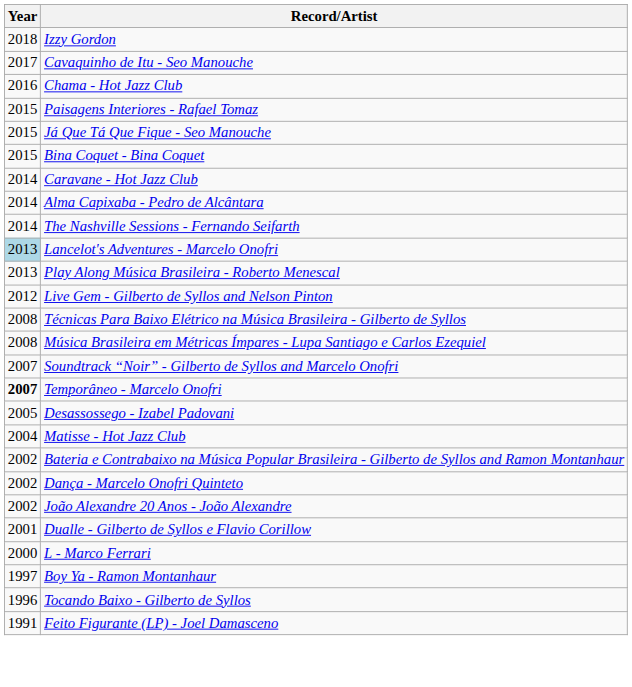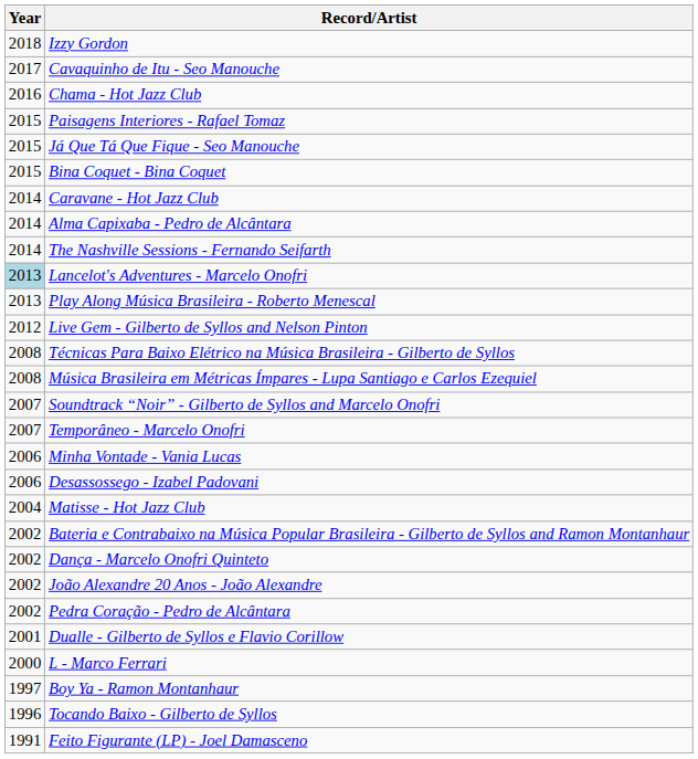Temporâneo - Marcelo Onofri | Year: bold -> normal
+ row: 2006 | Minha Vontade - Vania Lucas
Desassossego - Izabel Padovani | Year: 2005 -> 2006
+ row: 2002 | Pedra Coração - Pedro de Alcântara
